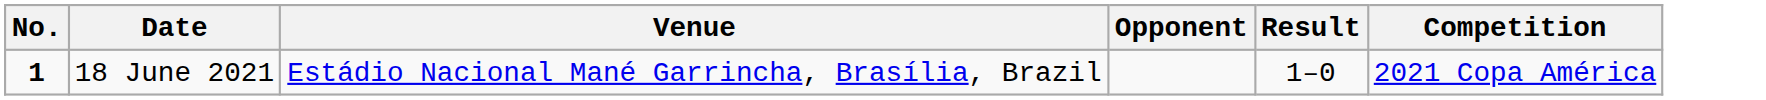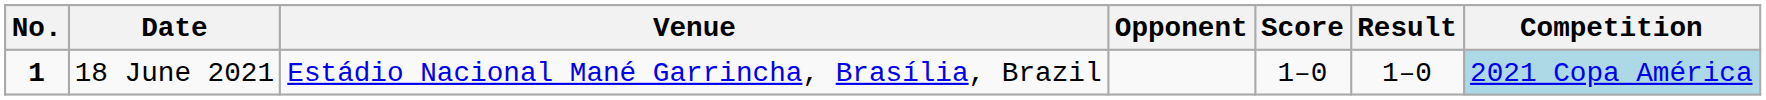+ column: Score | 1–0
18 June 2021 | Competition: no background -> lightblue background
